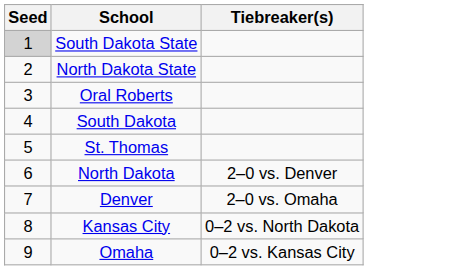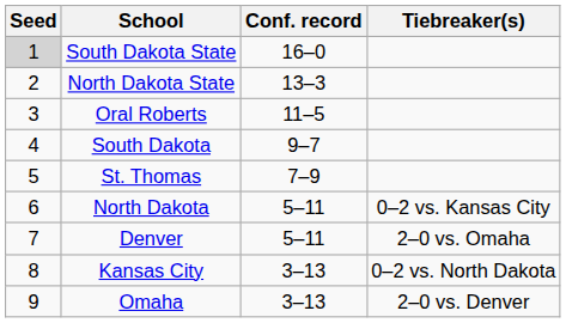+ column: Conf. record | 16–0 | 13–3 | 11–5 | 9–7 | 7–9 | 5–11 | 5–11 | 3–13 | 3–13
North Dakota | Tiebreaker(s): 2–0 vs. Denver -> 0–2 vs. Kansas City
Omaha | Tiebreaker(s): 0–2 vs. Kansas City -> 2–0 vs. Denver
